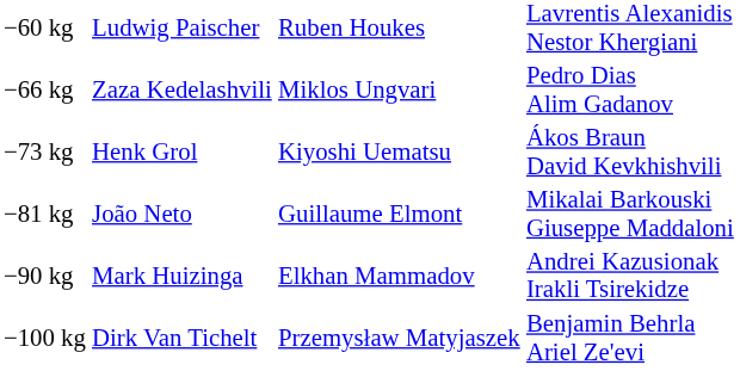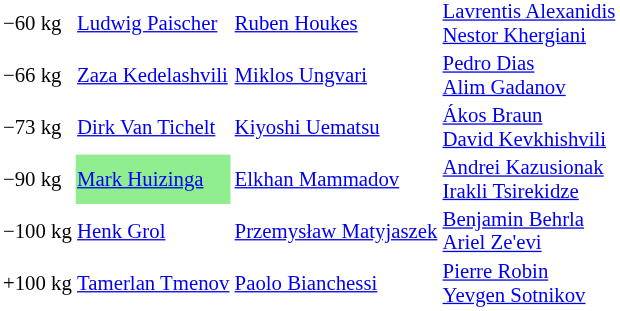−73 kg | column 2: Henk Grol -> Dirk Van Tichelt
- row: −81 kg | João Neto | Guillaume Elmont | Mikalai Barkouski Giuseppe Maddaloni
−90 kg | column 2: no background -> lightgreen background
−100 kg | column 2: Dirk Van Tichelt -> Henk Grol
+ row: +100 kg | Tamerlan Tmenov | Paolo Bianchessi | Pierre Robin Yevgen Sotnikov
